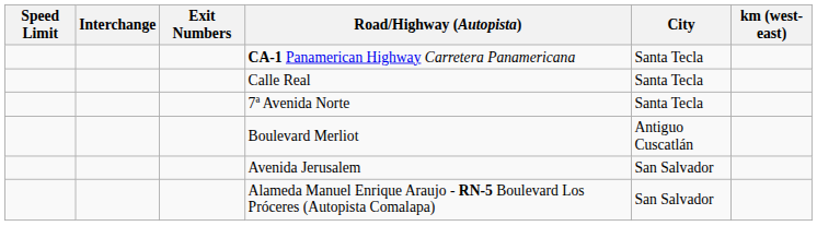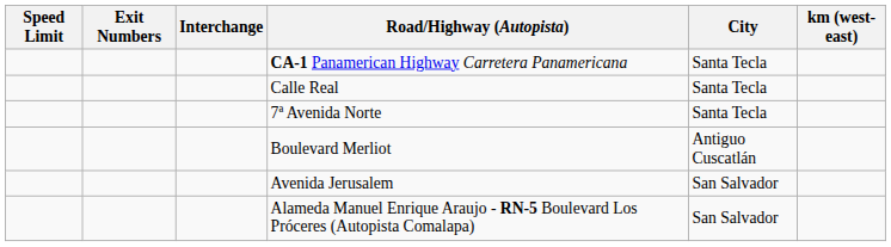columns swapped: Interchange <-> Exit Numbers
